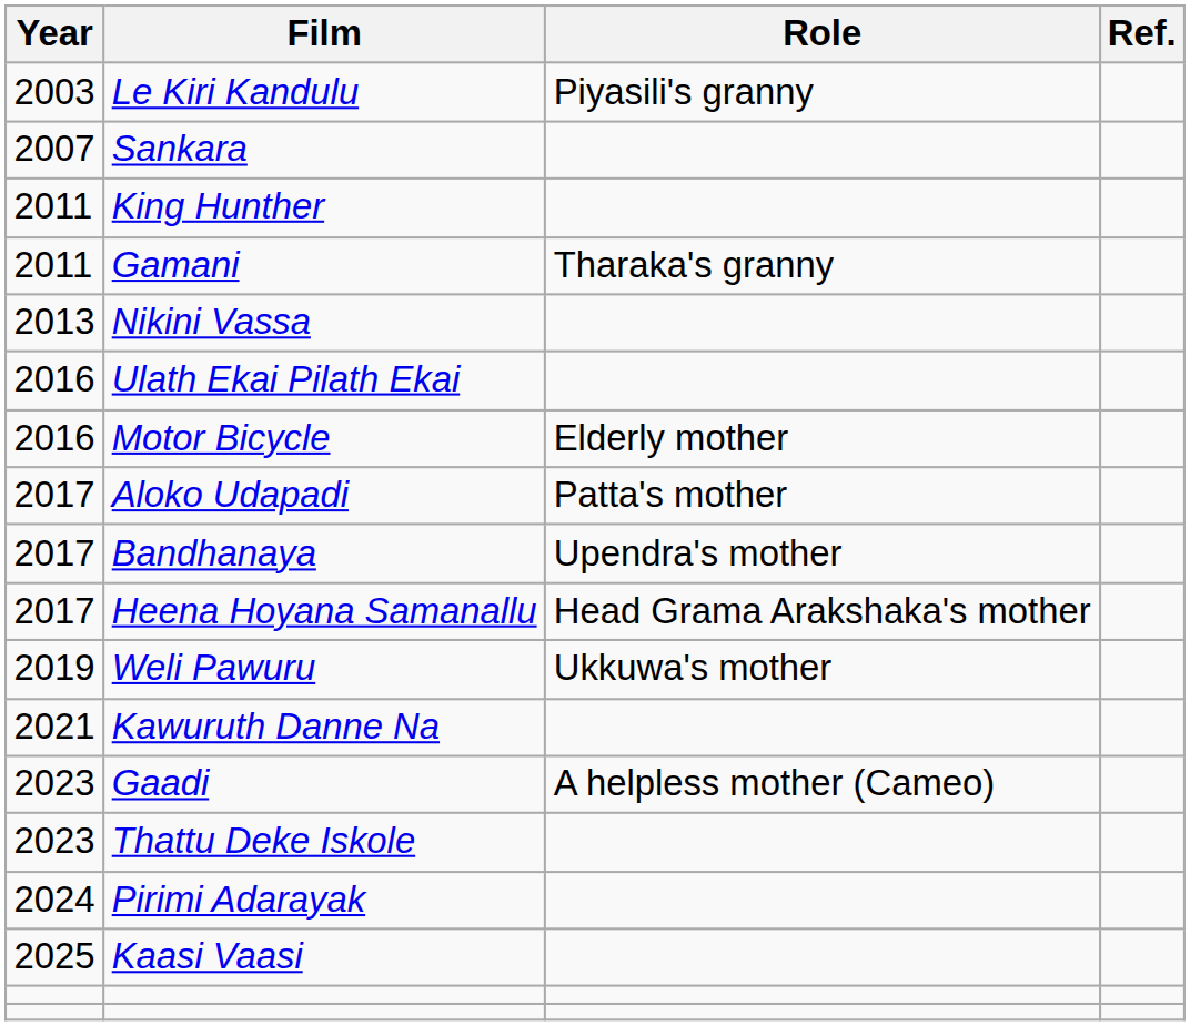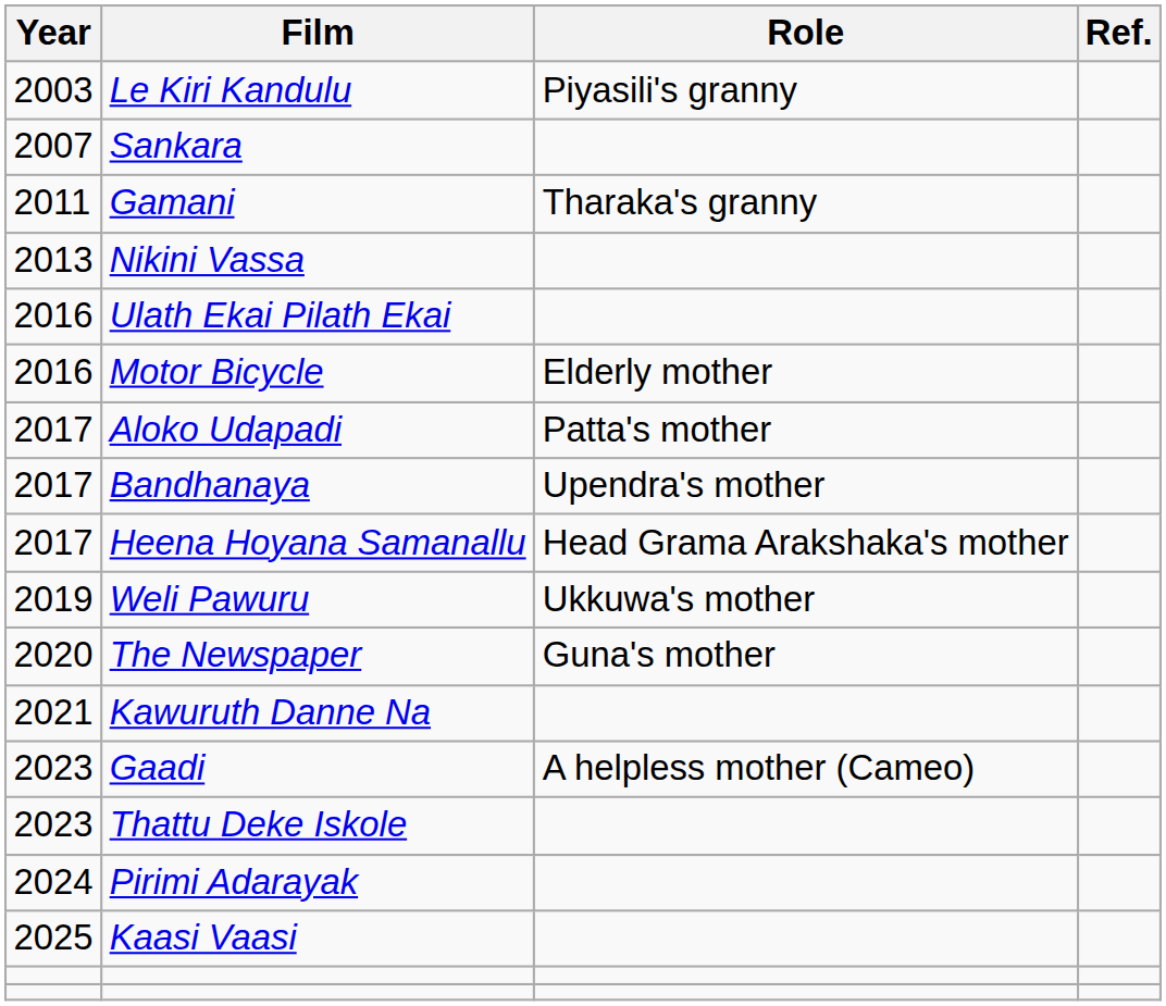- row: 2011 | King Hunther
+ row: 2020 | The Newspaper | Guna's mother
